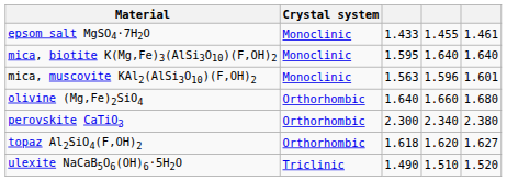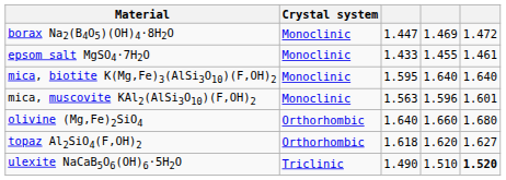+ row: borax Na2(B4O5)(OH)4·8H2O | Monoclinic | 1.447 | 1.469 | 1.472
- row: perovskite CaTiO3 | Orthorhombic | 2.300 | 2.340 | 2.380
ulexite NaCaB5O6(OH)6·5H2O | column 5: normal -> bold
